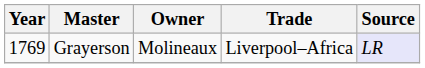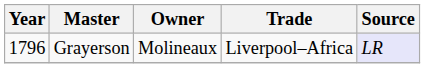Grayerson | Year: 1769 -> 1796
